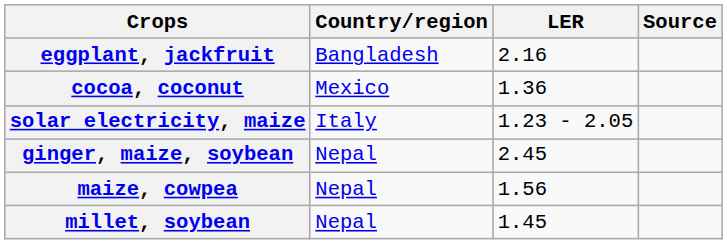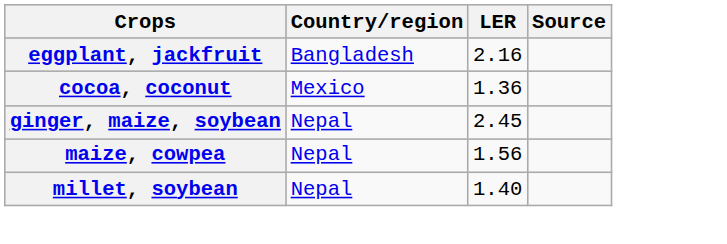- row: solar electricity, maize | Italy | 1.23 - 2.05
millet, soybean | LER: 1.45 -> 1.40
